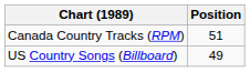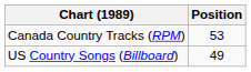Canada Country Tracks (RPM) | Position: 51 -> 53
